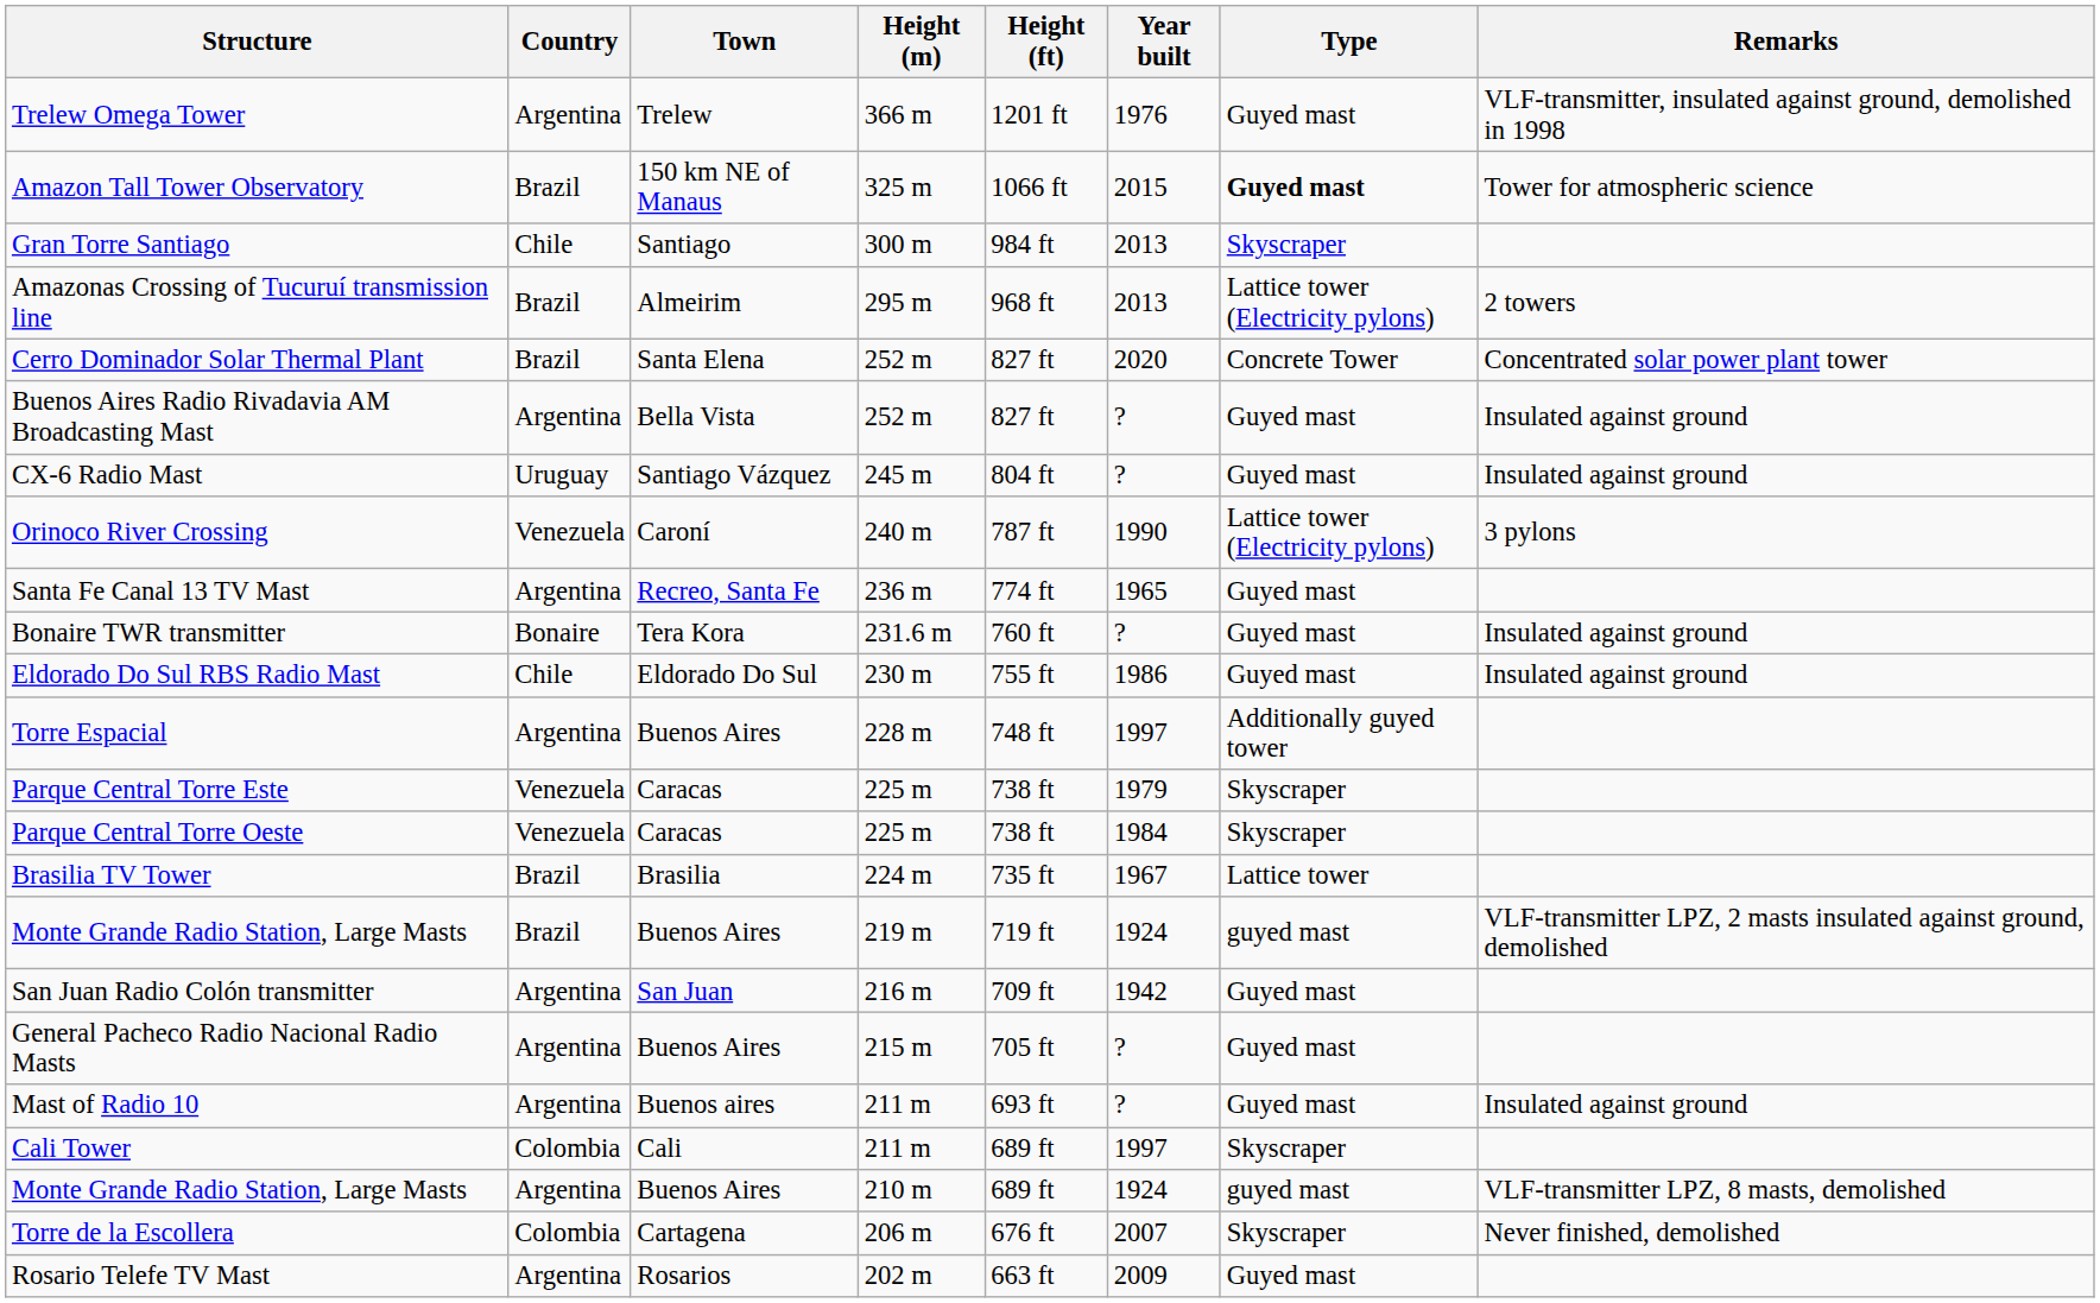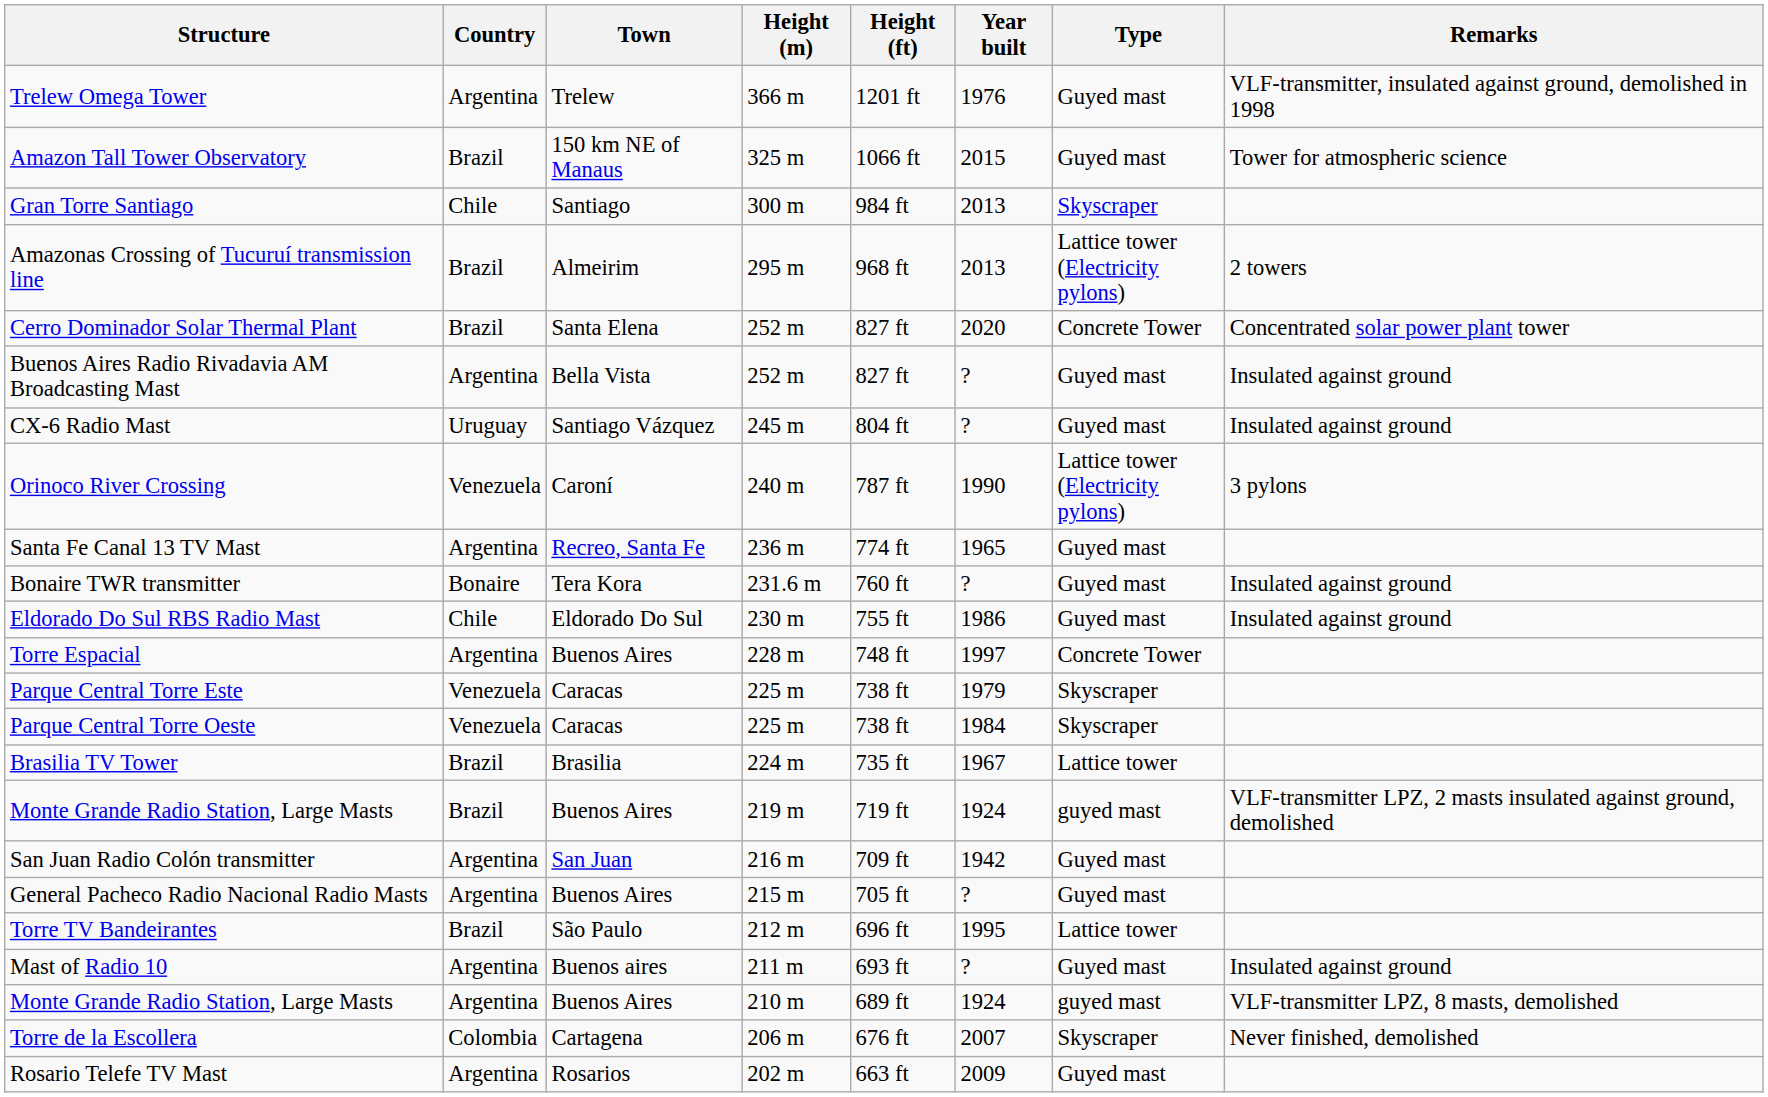Amazon Tall Tower Observatory | Type: bold -> normal
Torre Espacial | Type: Additionally guyed tower -> Concrete Tower
+ row: Torre TV Bandeirantes | Brazil | São Paulo | 212 m | 696 ft | 1995 | Lattice tower
- row: Cali Tower | Colombia | Cali | 211 m | 689 ft | 1997 | Skyscraper
